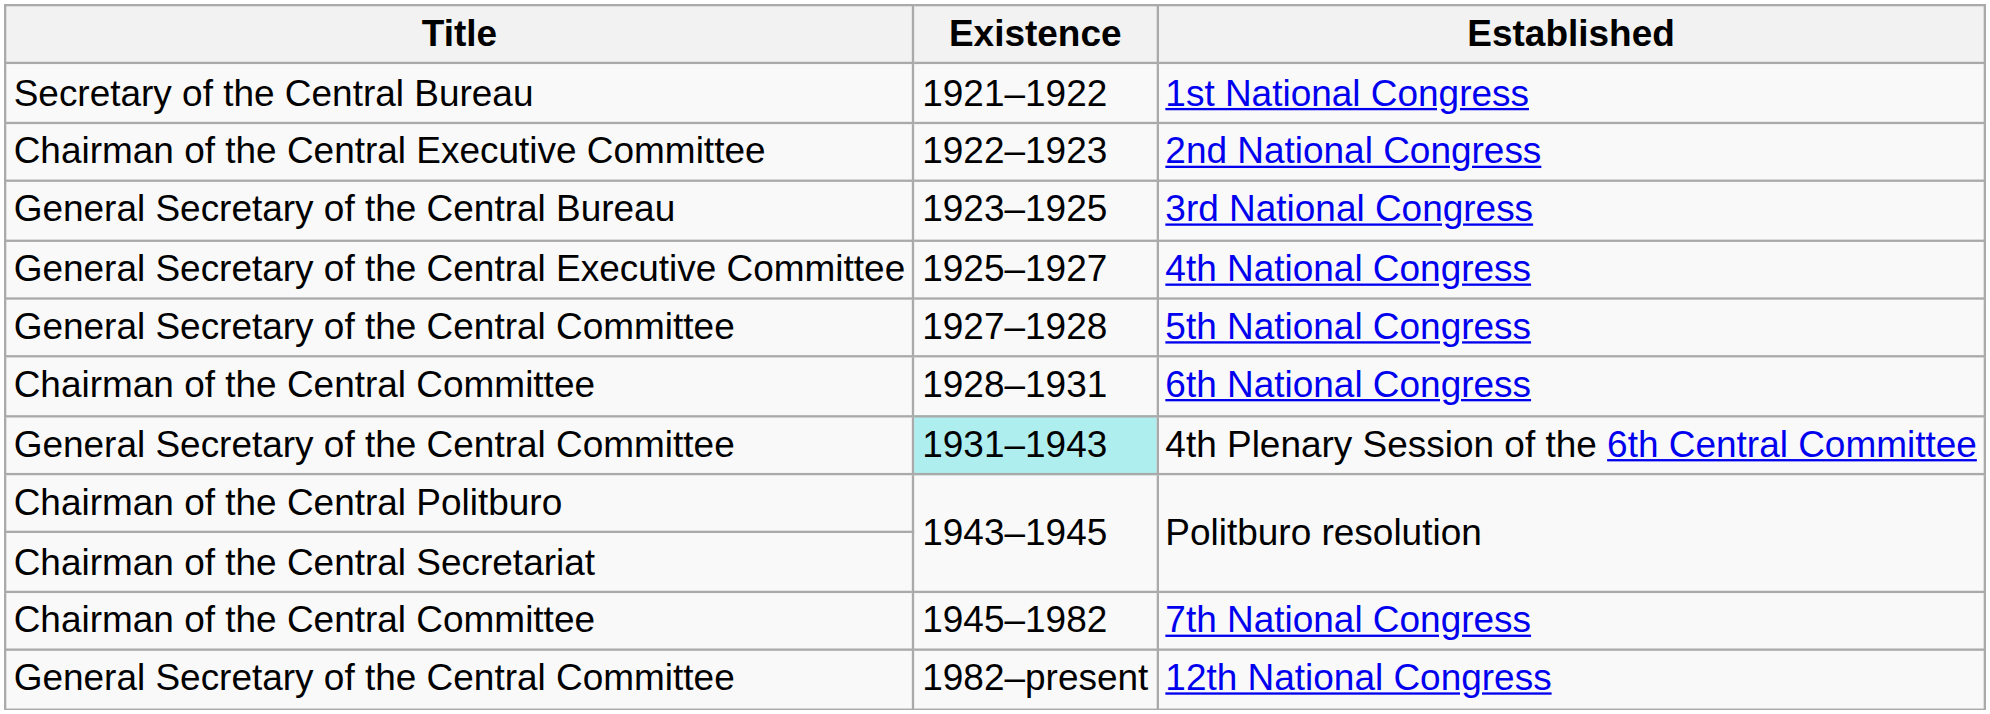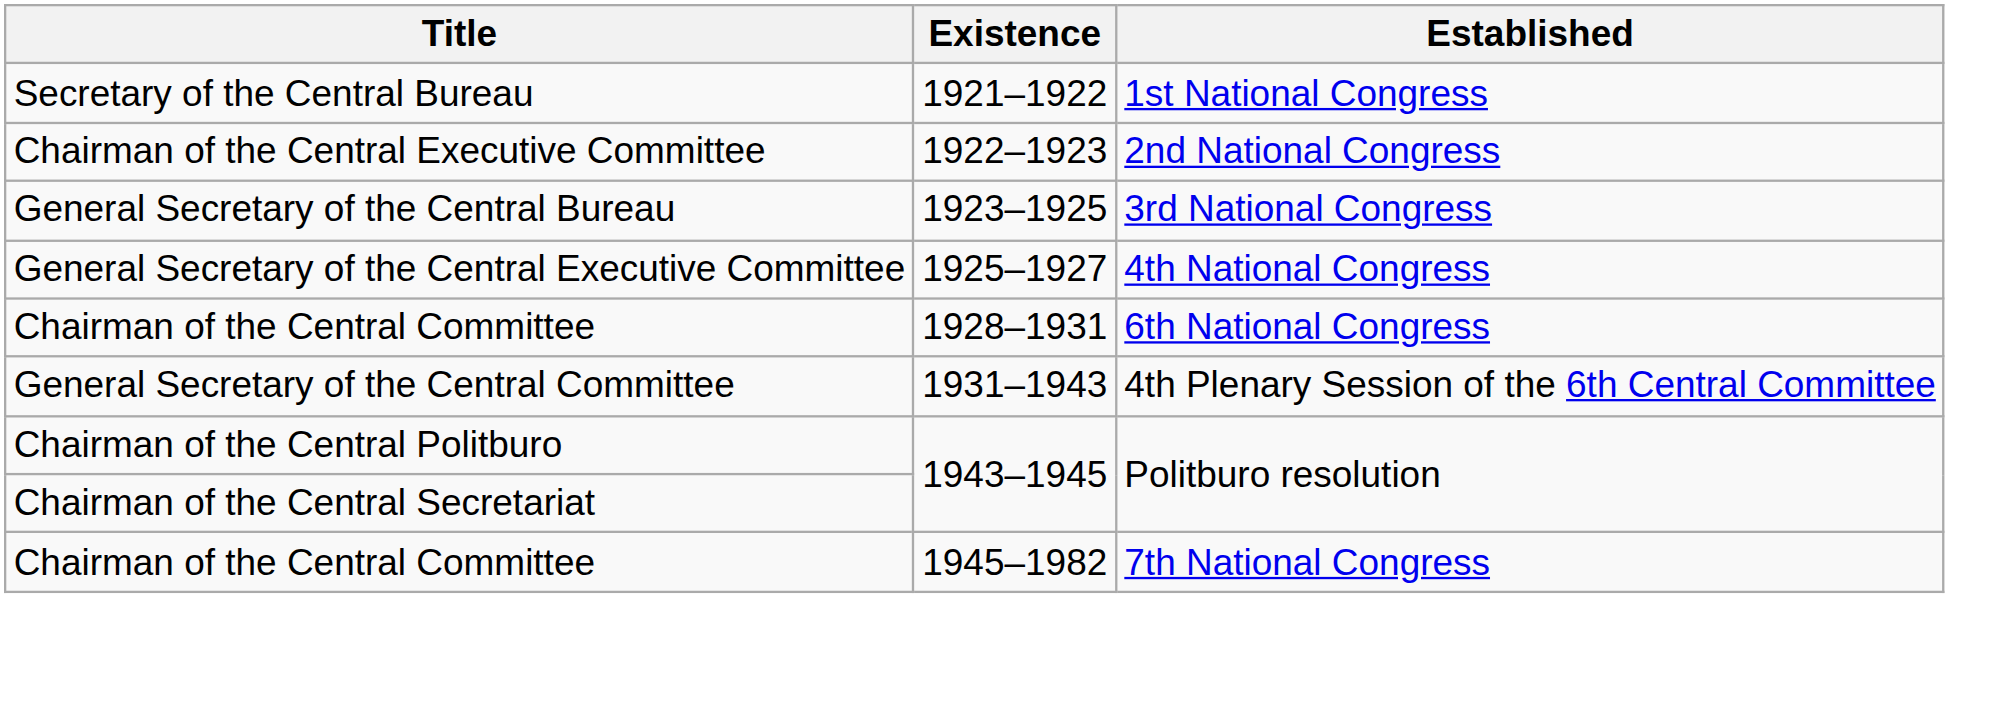- row: General Secretary of the Central Committee | 1927–1928 | 5th National Congress
4th Plenary Session of the 6th Central Committee | Existence: paleturquoise background -> no background
- row: General Secretary of the Central Committee | 1982–present | 12th National Congress
